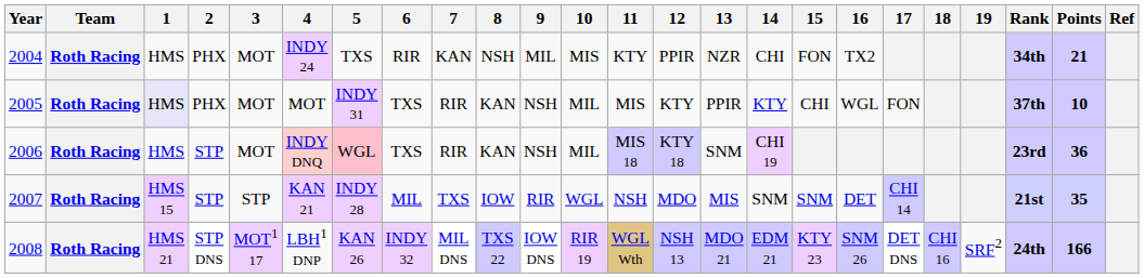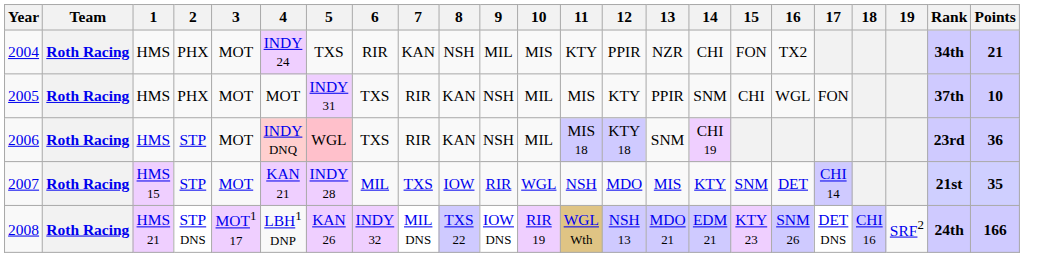- column: Ref
2005 | 1: lavender background -> no background
2005 | 14: KTY -> SNM
2007 | 3: STP -> MOT
2007 | 14: SNM -> KTY
